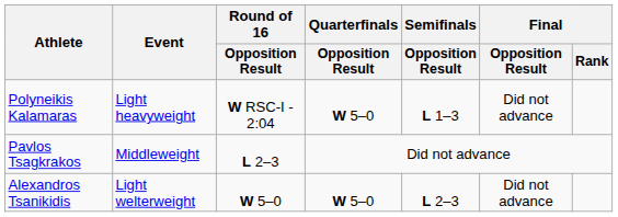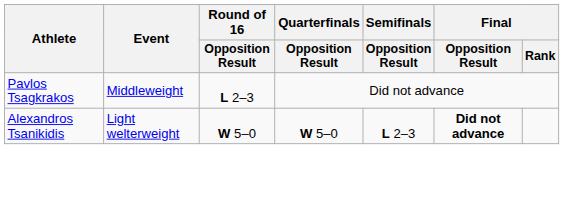- row: Polyneikis Kalamaras | Light heavyweight | W RSC-I - 2:04 | W 5–0 | L 1–3 | Did not advance
Alexandros Tsanikidis | Final / Opposition Result: normal -> bold
